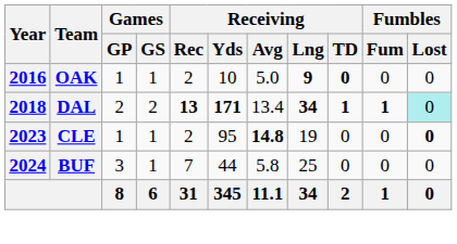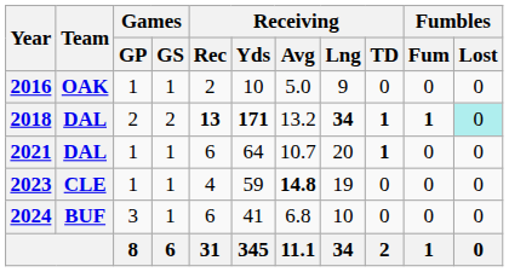2016 | Receiving / Lng: bold -> normal
2016 | Receiving / TD: bold -> normal
2018 | Receiving / Avg: 13.4 -> 13.2
+ row: 2021 | DAL | 1 | 1 | 6 | 64 | 10.7 | 20 | 1 | 0 | 0
2023 | Receiving / Rec: 2 -> 4
2023 | Receiving / Yds: 95 -> 59
2023 | Fumbles / Lost: bold -> normal
2024 | Receiving / Rec: 7 -> 6
2024 | Receiving / Yds: 44 -> 41
2024 | Receiving / Avg: 5.8 -> 6.8
2024 | Receiving / Lng: 25 -> 10
